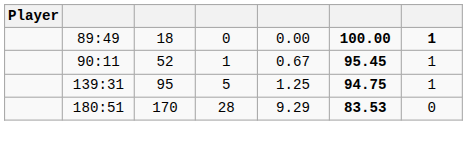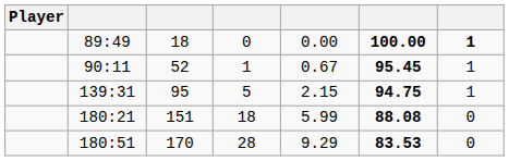139:31 | column 5: 1.25 -> 2.15
+ row: 180:21 | 151 | 18 | 5.99 | 88.08 | 0
